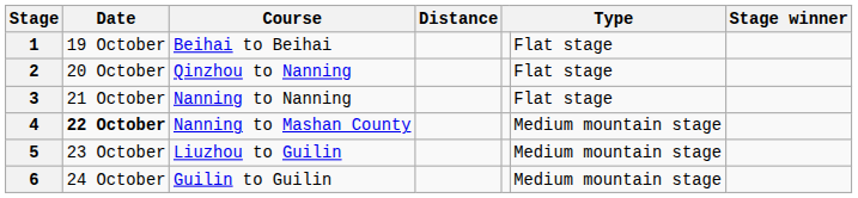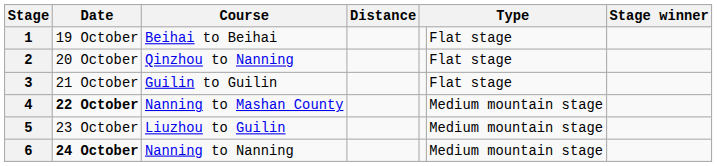3 | Course: Nanning to Nanning -> Guilin to Guilin
6 | Date: normal -> bold
6 | Course: Guilin to Guilin -> Nanning to Nanning
